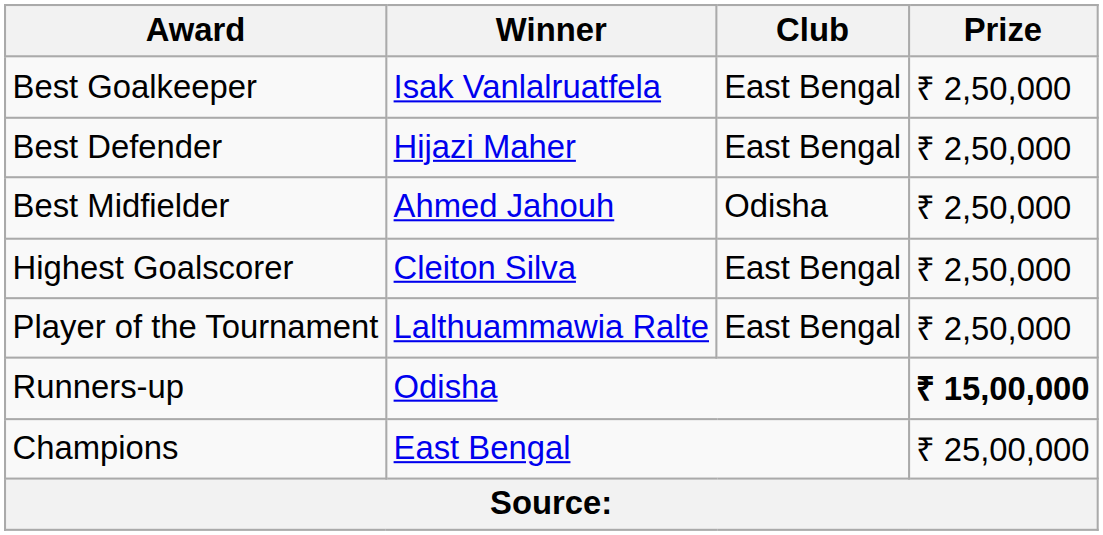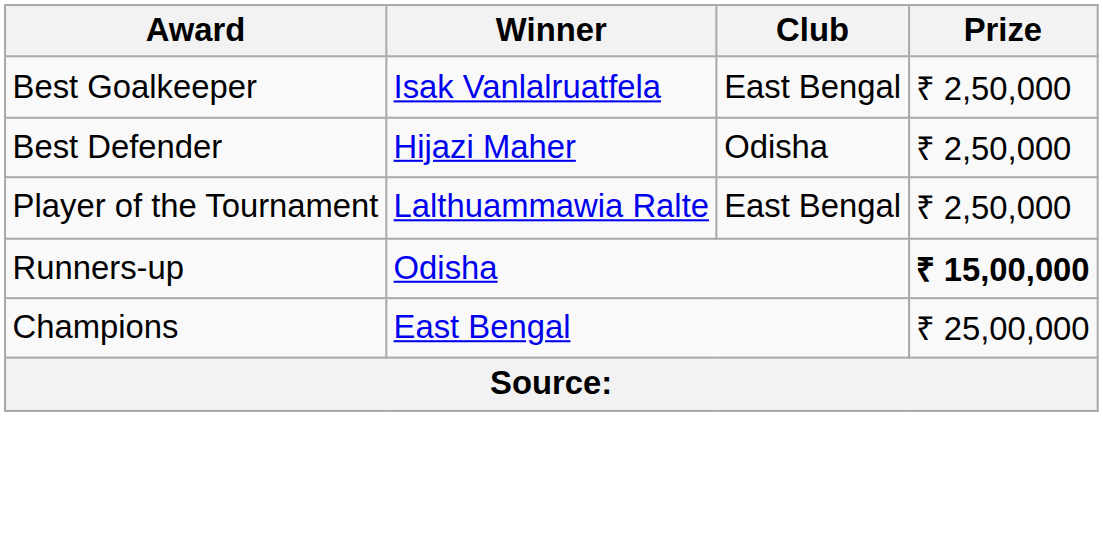Best Defender | Club: East Bengal -> Odisha
- row: Best Midfielder | Ahmed Jahouh | Odisha | ₹ 2,50,000
- row: Highest Goalscorer | Cleiton Silva | East Bengal | ₹ 2,50,000
